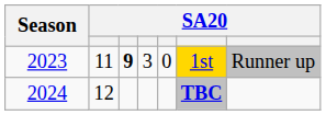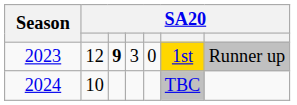2023 | column 2: 11 -> 12
2024 | column 2: 12 -> 10
2024 | column 6: bold -> normal
